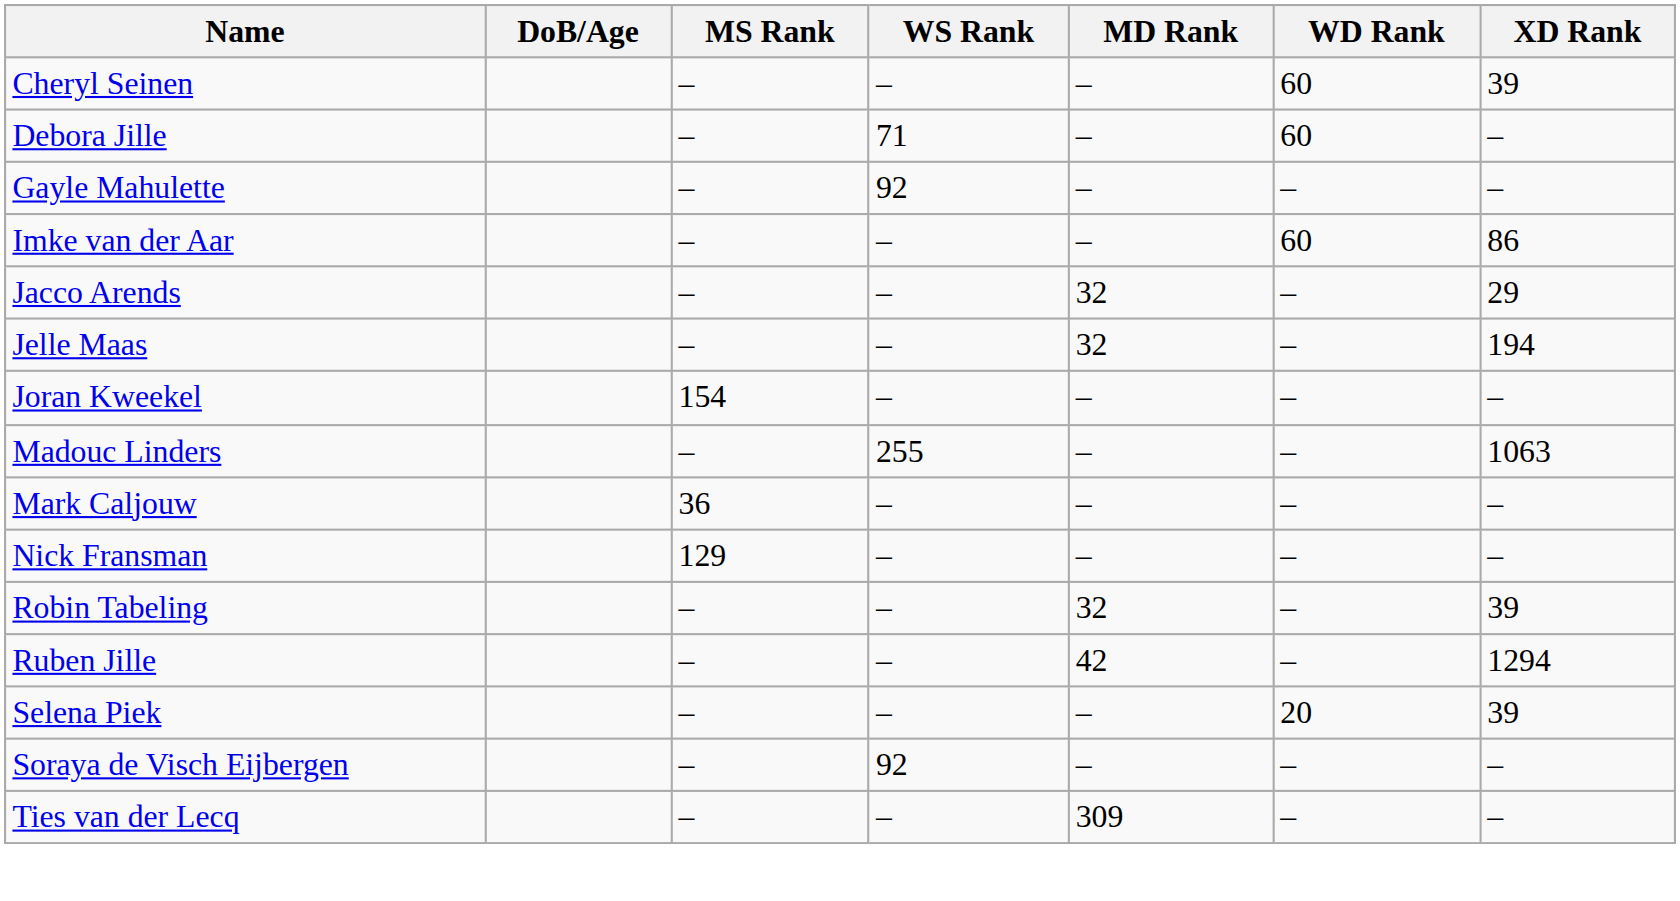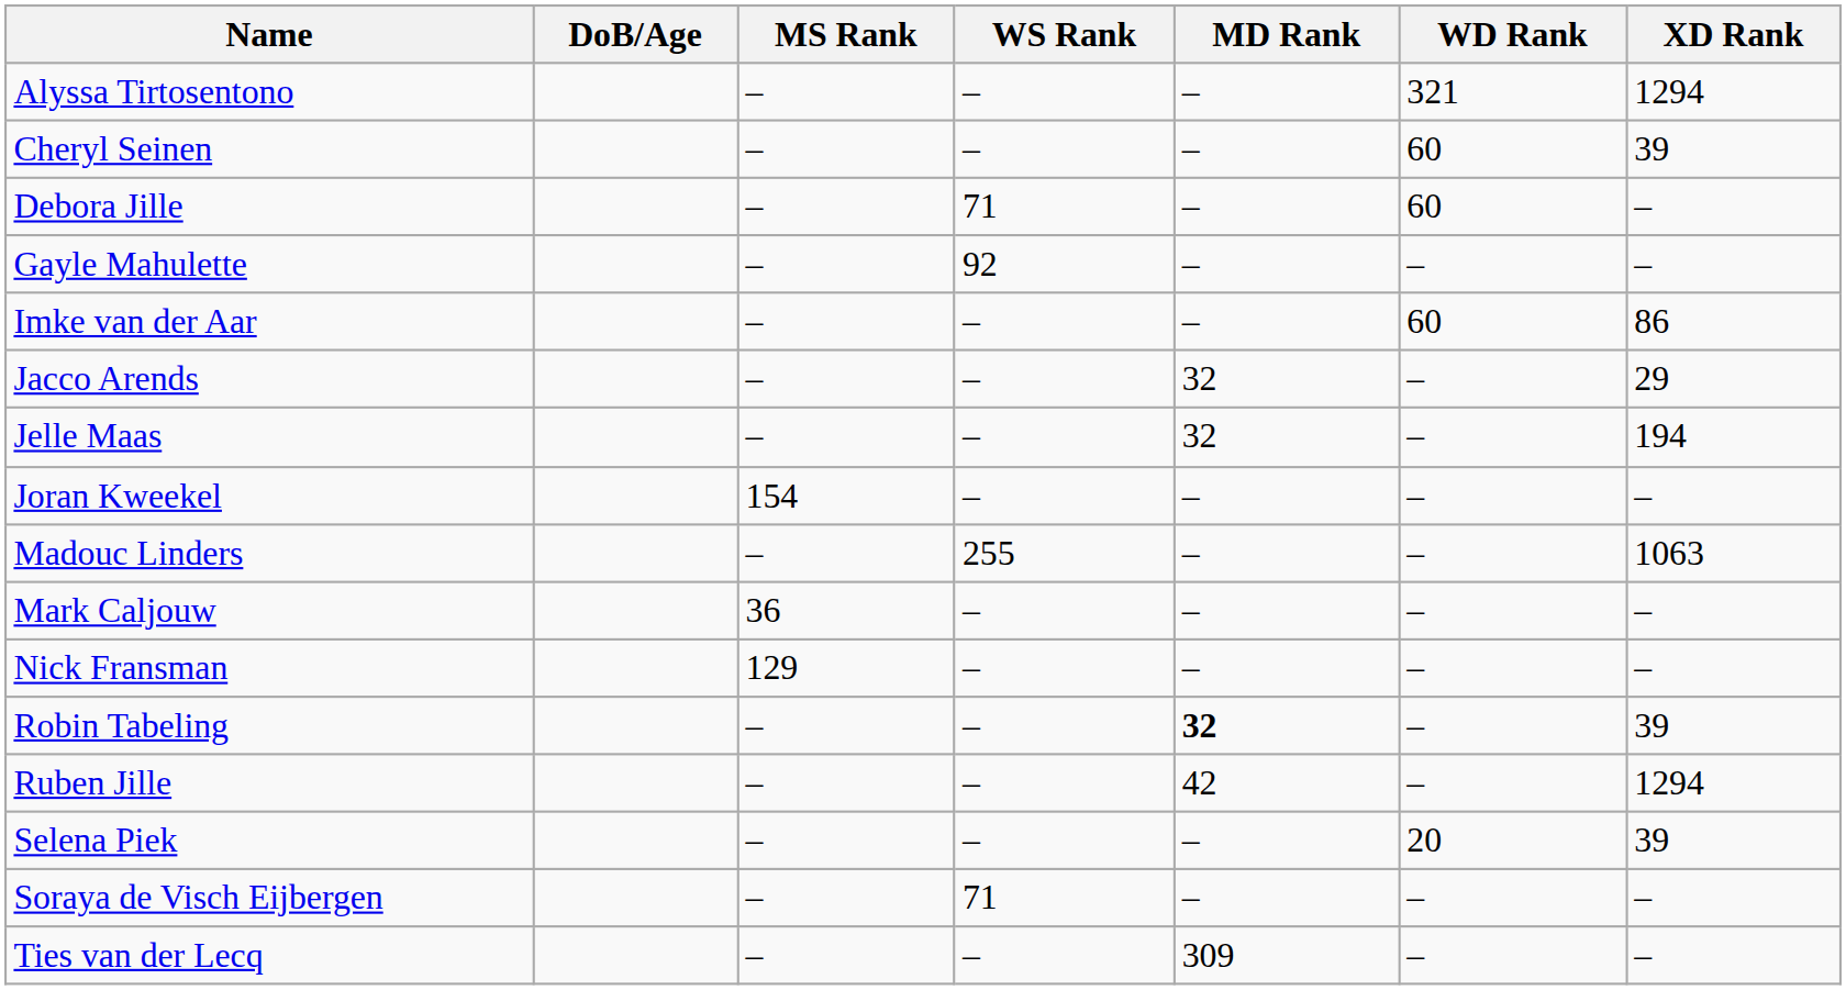+ row: Alyssa Tirtosentono | – | – | – | 321 | 1294
Robin Tabeling | MD Rank: normal -> bold
Soraya de Visch Eijbergen | WS Rank: 92 -> 71
